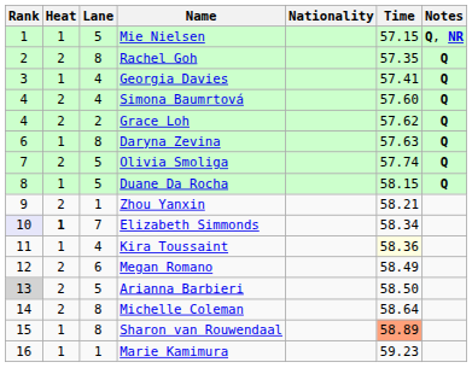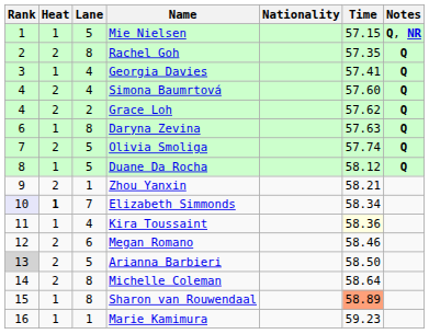Duane Da Rocha | Time: 58.15 -> 58.12
Megan Romano | Time: 58.49 -> 58.46
